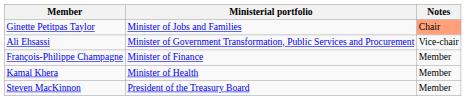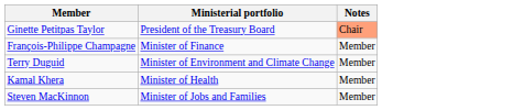Ginette Petitpas Taylor | Ministerial portfolio: Minister of Jobs and Families -> President of the Treasury Board
- row: Ali Ehsassi | Minister of Government Transformation, Public Services and Procurement | Vice-chair
+ row: Terry Duguid | Minister of Environment and Climate Change | Member
Steven MacKinnon | Ministerial portfolio: President of the Treasury Board -> Minister of Jobs and Families
